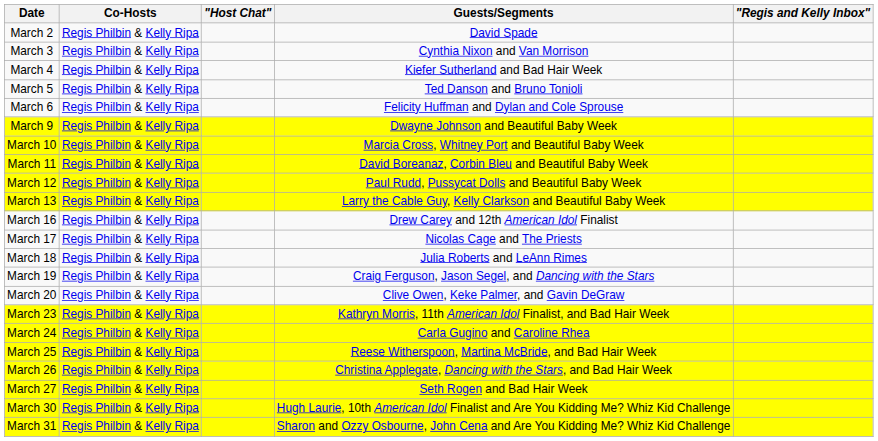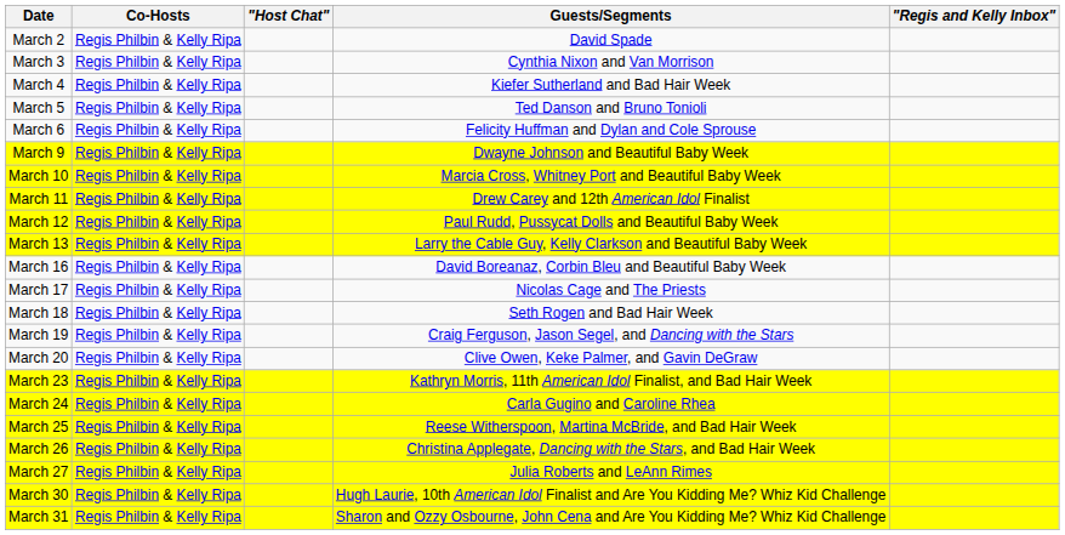March 11 | Guests/Segments: David Boreanaz, Corbin Bleu and Beautiful Baby Week -> Drew Carey and 12th American Idol Finalist
March 16 | Guests/Segments: Drew Carey and 12th American Idol Finalist -> David Boreanaz, Corbin Bleu and Beautiful Baby Week
March 18 | Guests/Segments: Julia Roberts and LeAnn Rimes -> Seth Rogen and Bad Hair Week
March 27 | Guests/Segments: Seth Rogen and Bad Hair Week -> Julia Roberts and LeAnn Rimes
